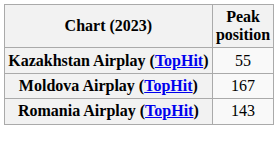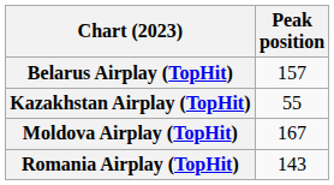+ row: Belarus Airplay (TopHit) | 157
